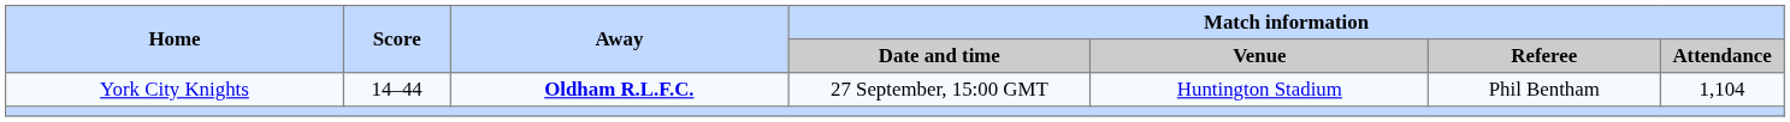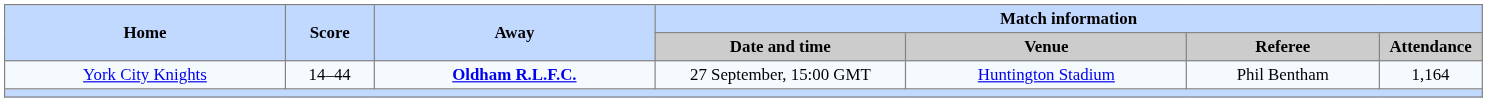York City Knights | Match information / Attendance: 1,104 -> 1,164
